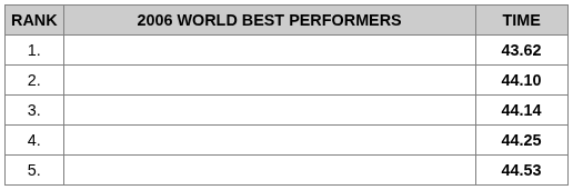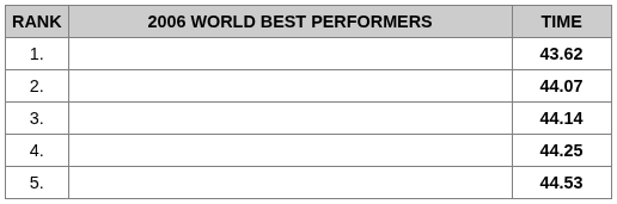2. | TIME: 44.10 -> 44.07
